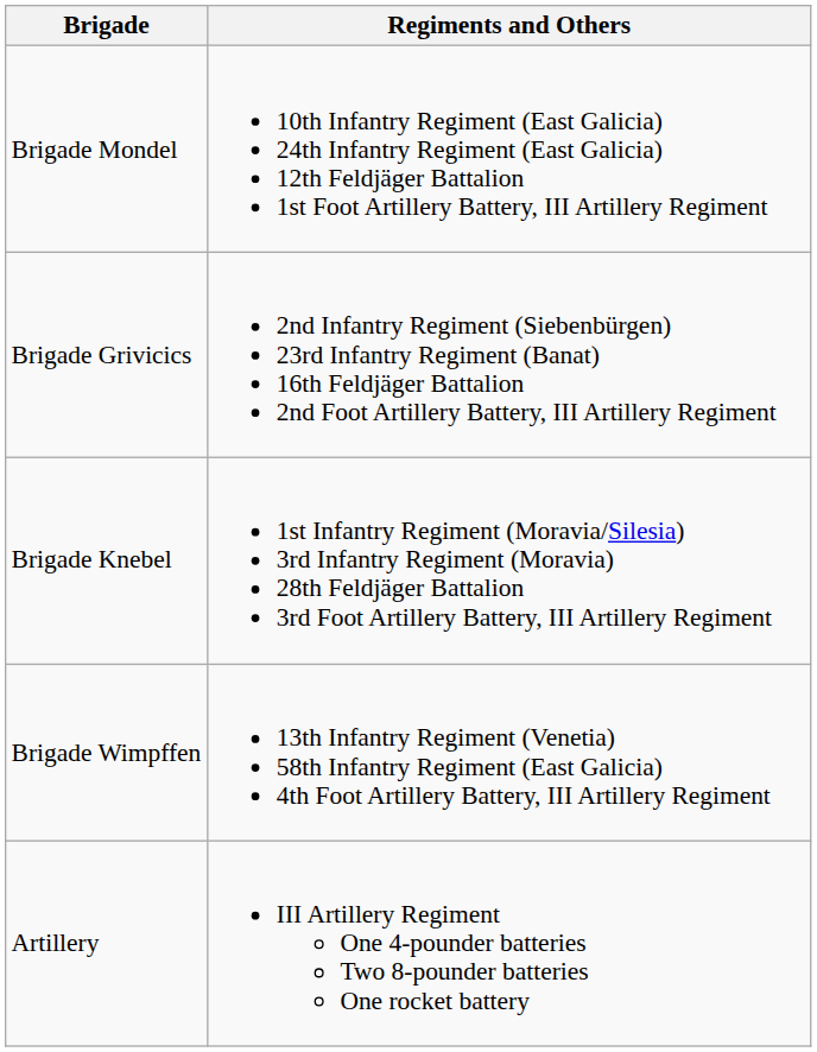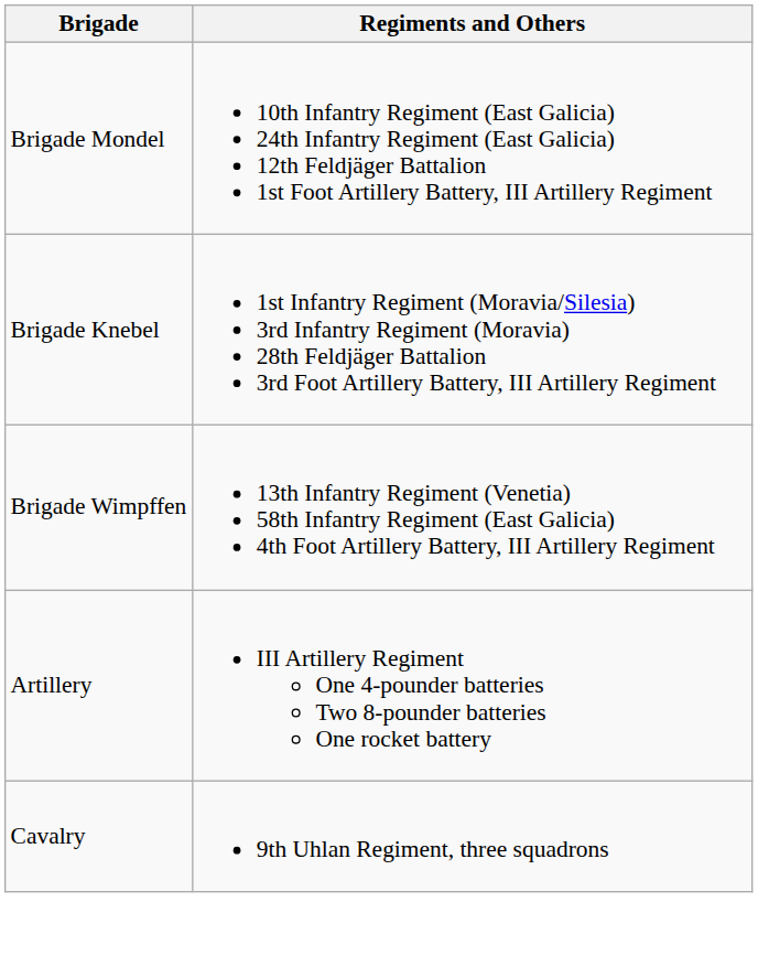- row: Brigade Grivicics | 2nd Infantry Regiment (Siebenbürgen) 23rd Infantry Regiment (Banat) 16th Feldjäger Battalion 2nd Foot Artillery Battery, III Artillery Regiment
+ row: Cavalry | 9th Uhlan Regiment, three squadrons
